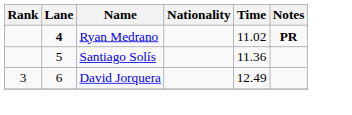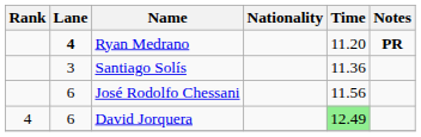Ryan Medrano | Time: 11.02 -> 11.20
Santiago Solís | Lane: 5 -> 3
+ row: 6 | José Rodolfo Chessani | 11.56
David Jorquera | Rank: 3 -> 4
David Jorquera | Time: no background -> lightgreen background
